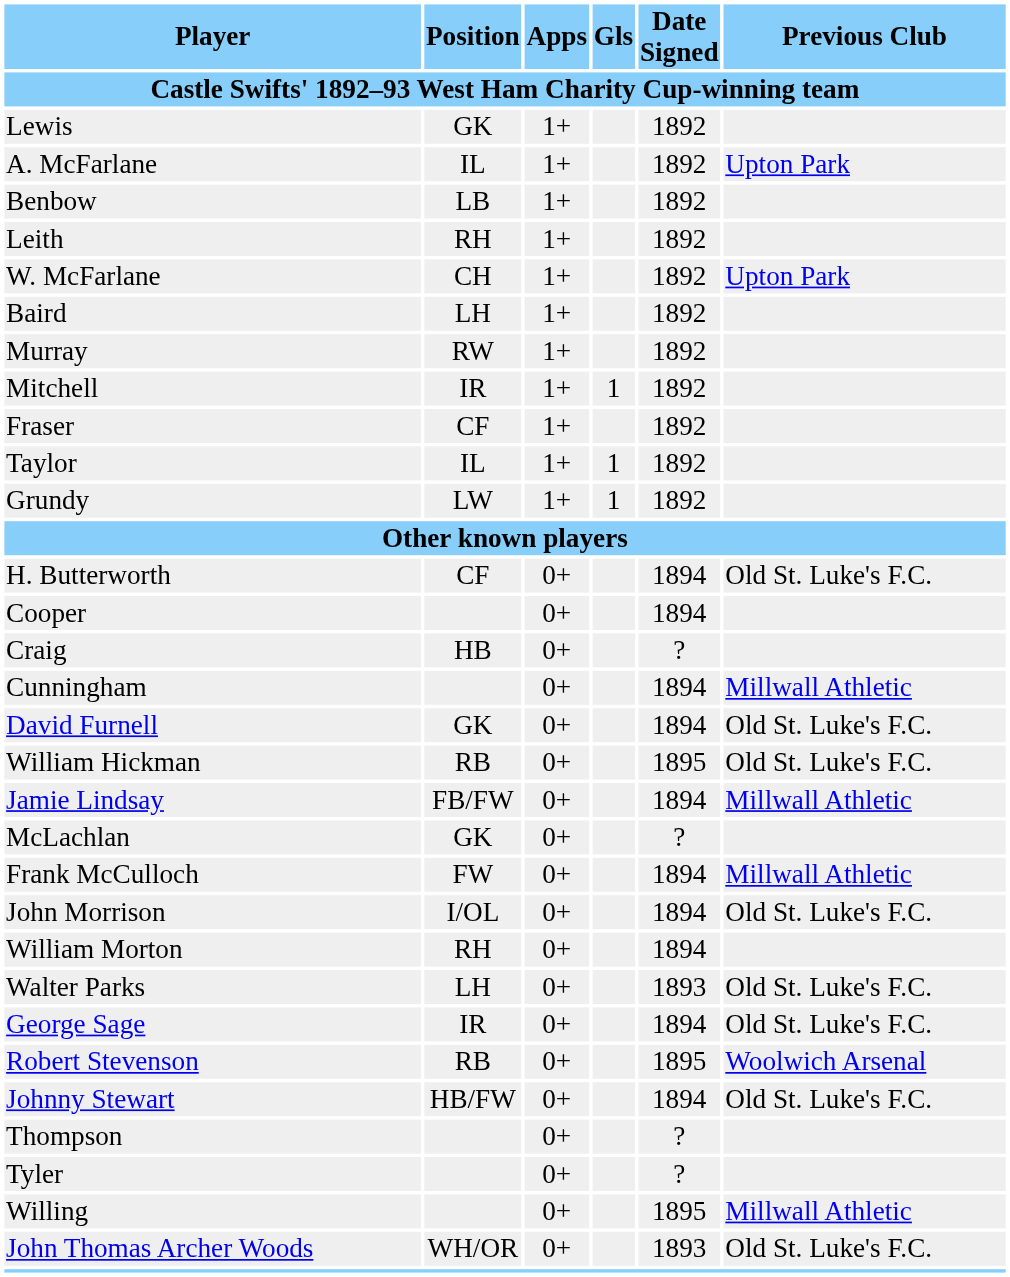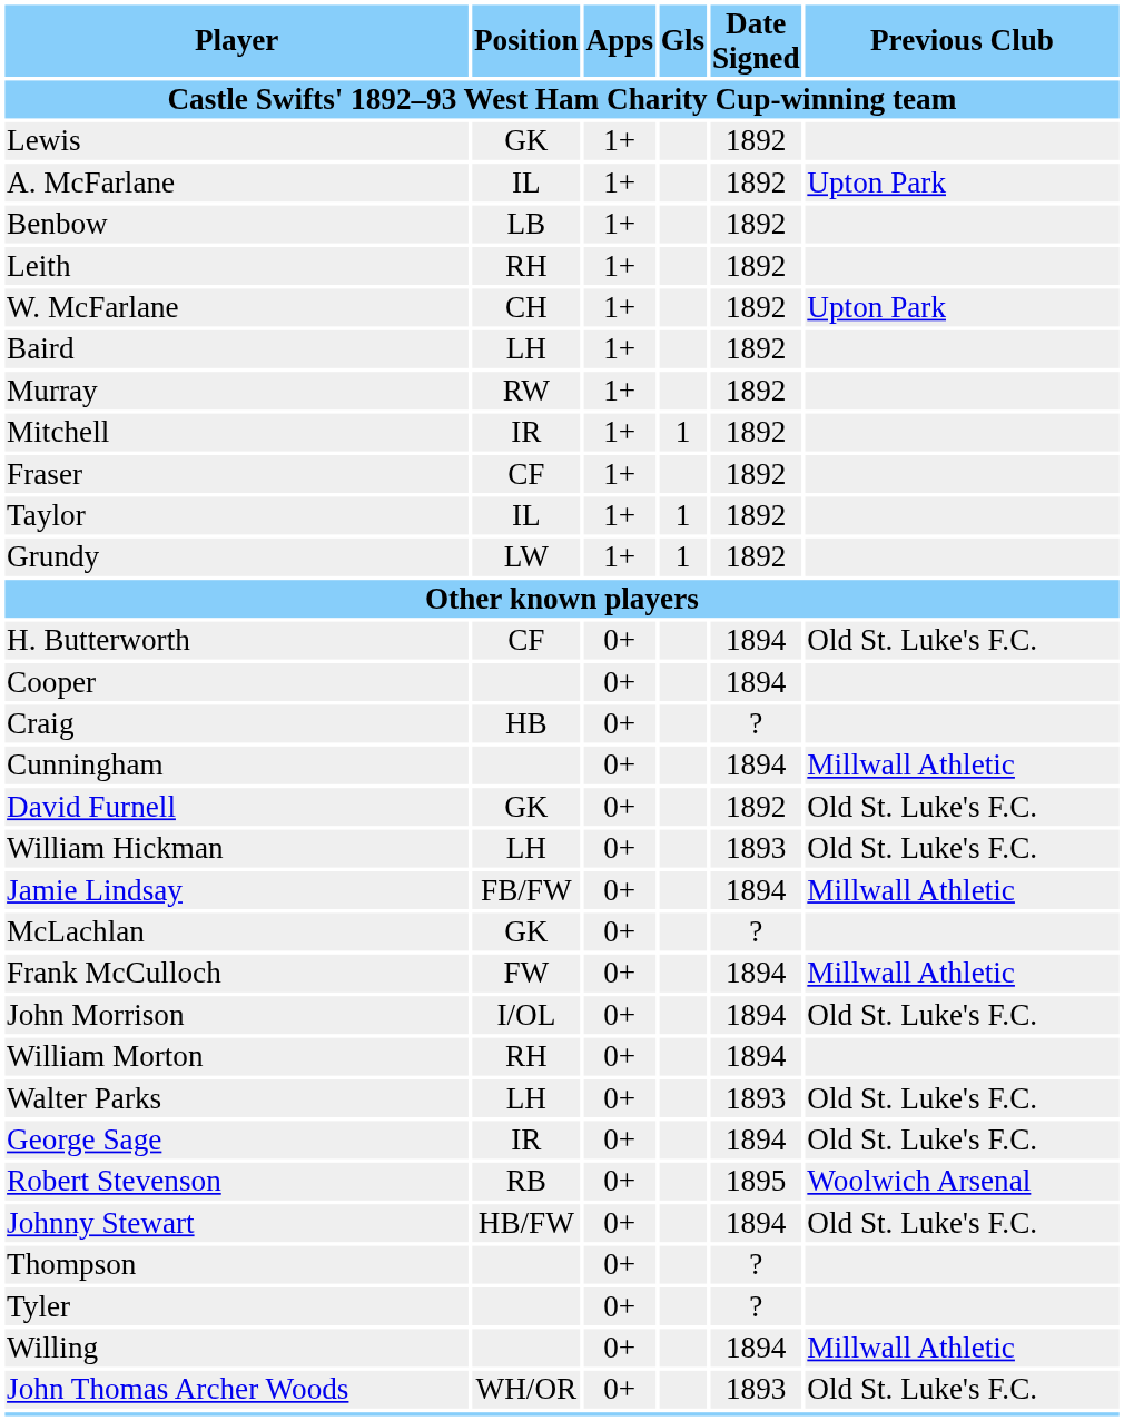David Furnell | Date Signed: 1894 -> 1892
William Hickman | Position: RB -> LH
William Hickman | Date Signed: 1895 -> 1893
Willing | Date Signed: 1895 -> 1894
